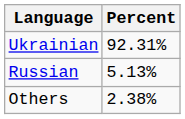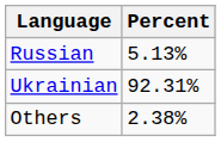rows swapped: Ukrainian <-> Russian
